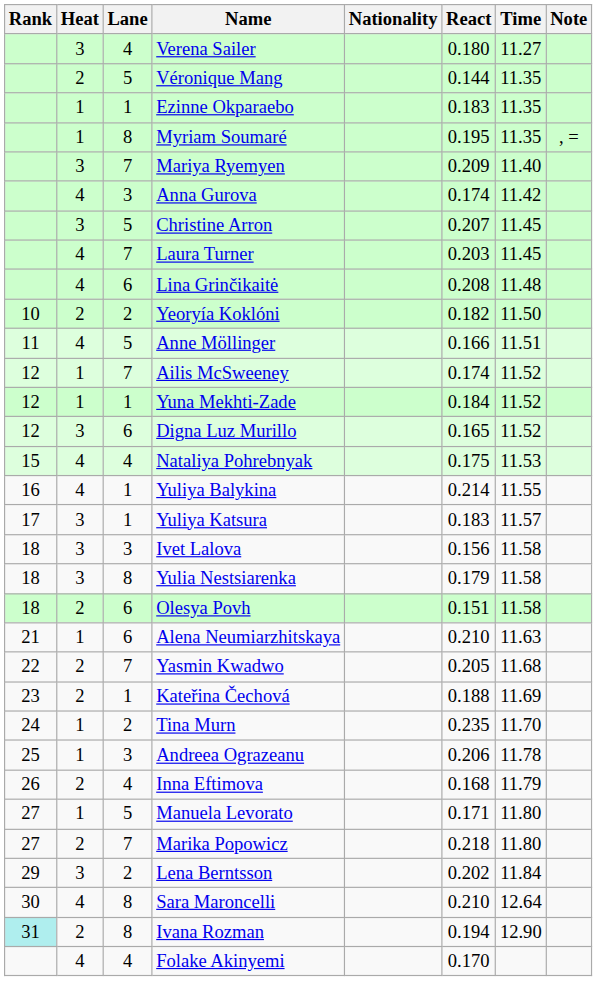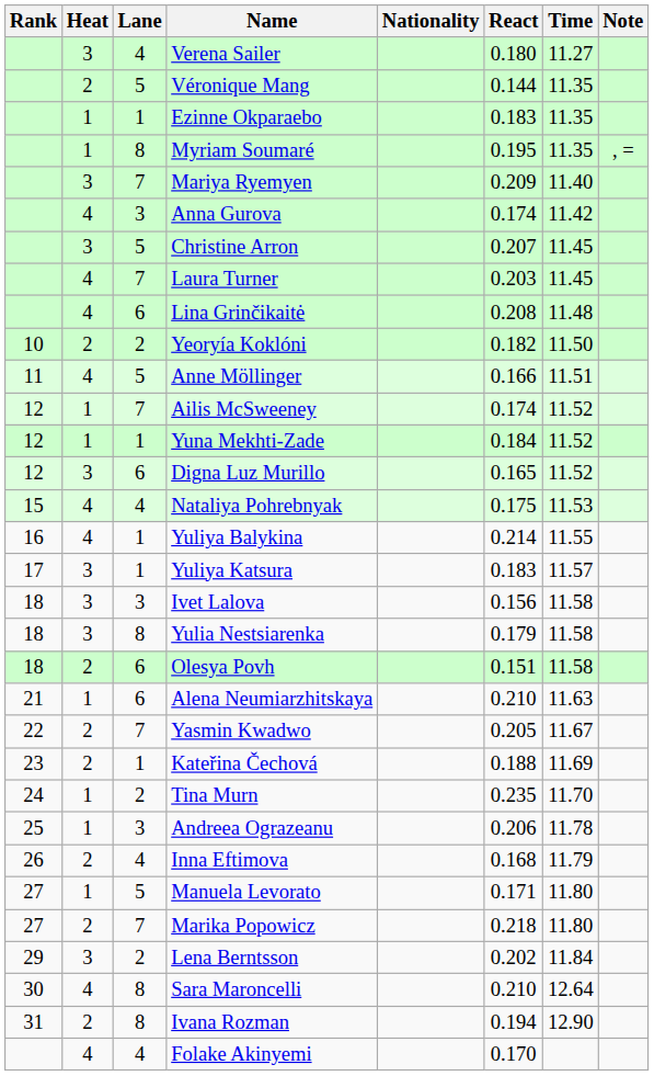Yasmin Kwadwo | Time: 11.68 -> 11.67
Ivana Rozman | Rank: paleturquoise background -> no background
